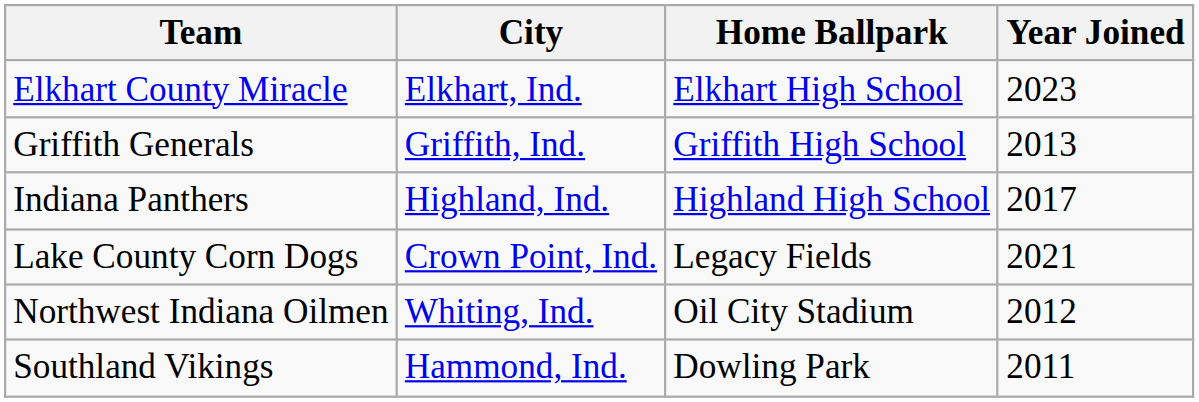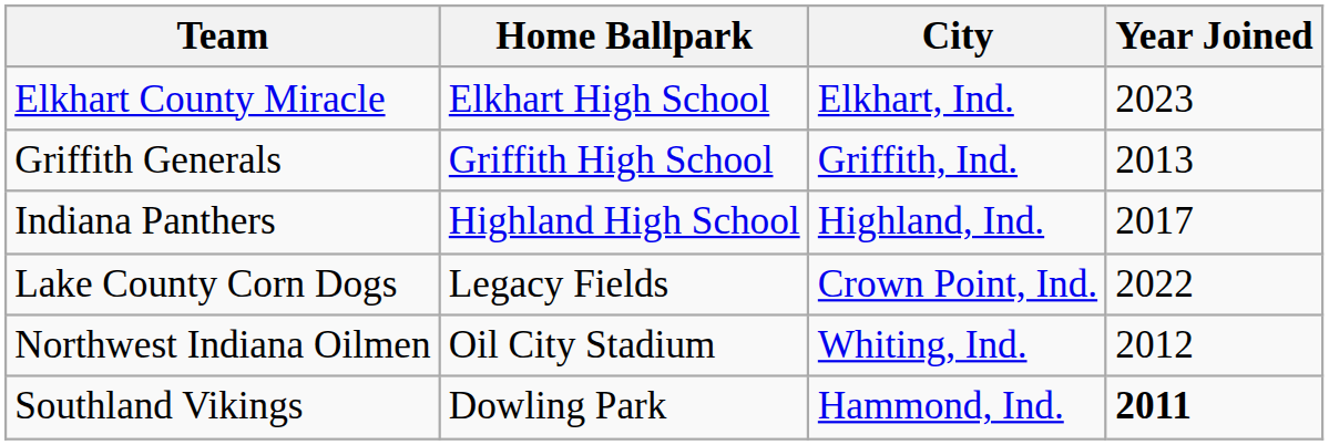columns swapped: City <-> Home Ballpark
Lake County Corn Dogs | Year Joined: 2021 -> 2022
Southland Vikings | Year Joined: normal -> bold
